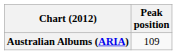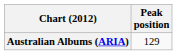Australian Albums (ARIA) | Peak position: 109 -> 129
